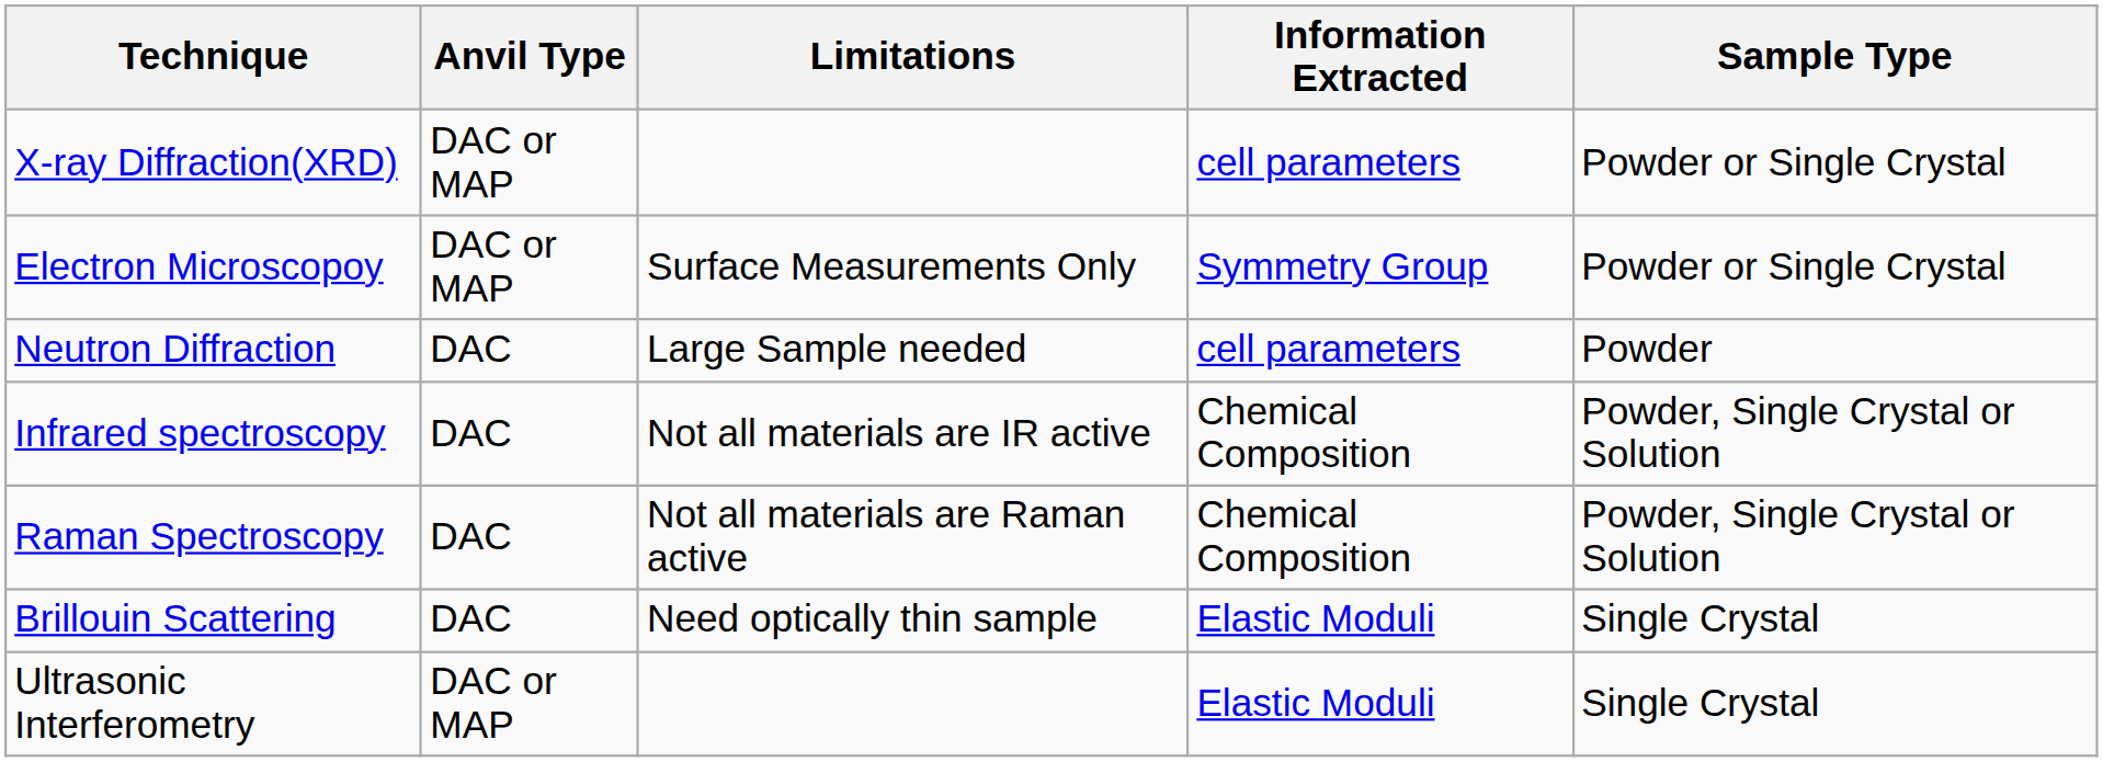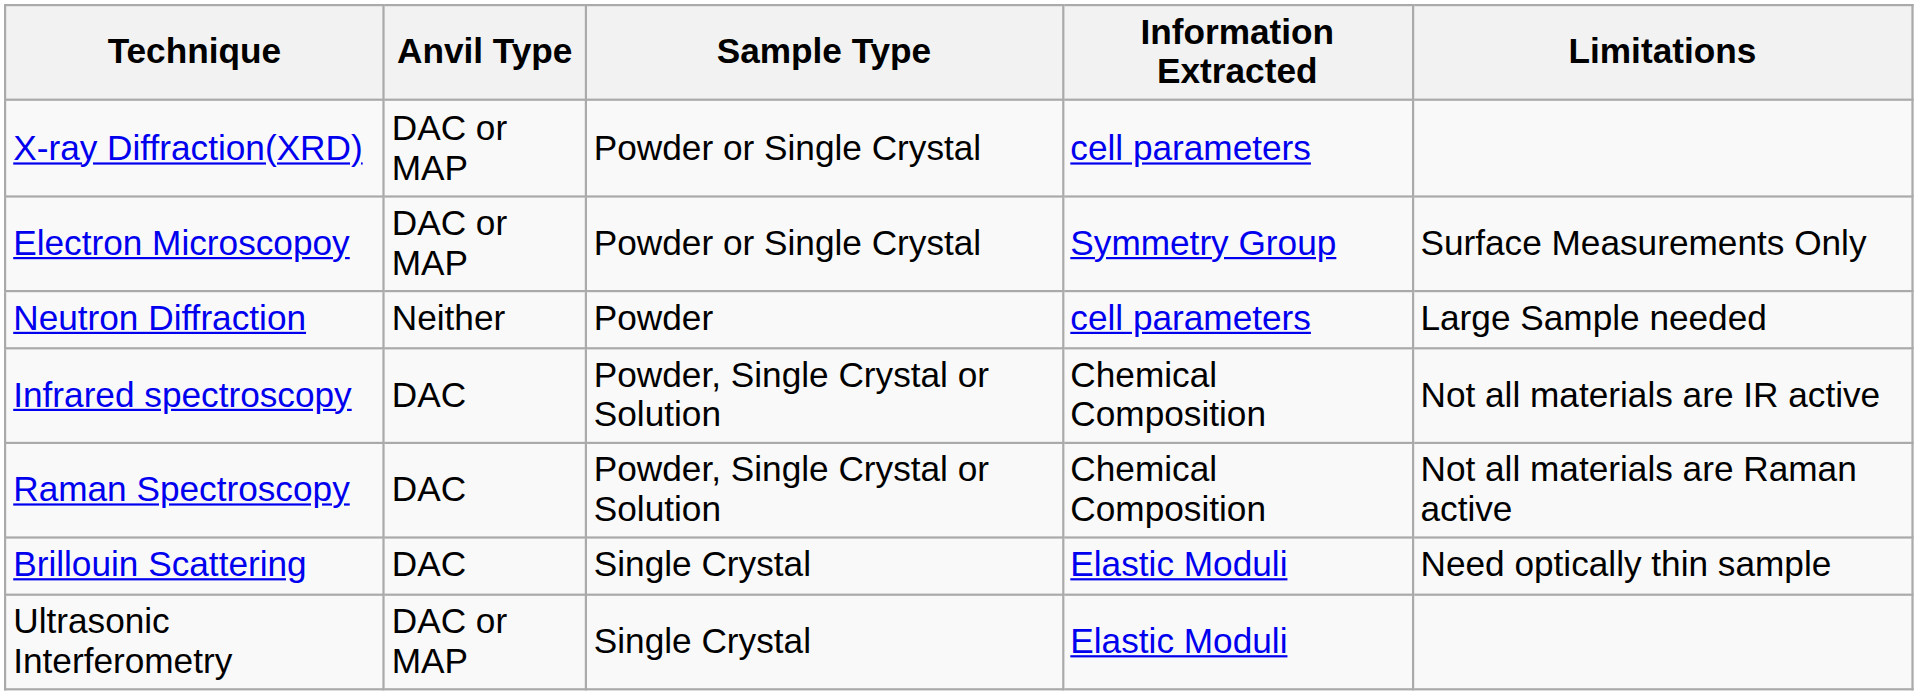columns swapped: Sample Type <-> Limitations
Neutron Diffraction | Anvil Type: DAC -> Neither
